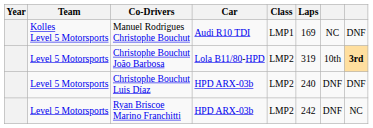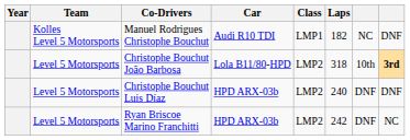Manuel Rodrigues Christophe Bouchut | Laps: 169 -> 182
Christophe Bouchut João Barbosa | Laps: 319 -> 318
